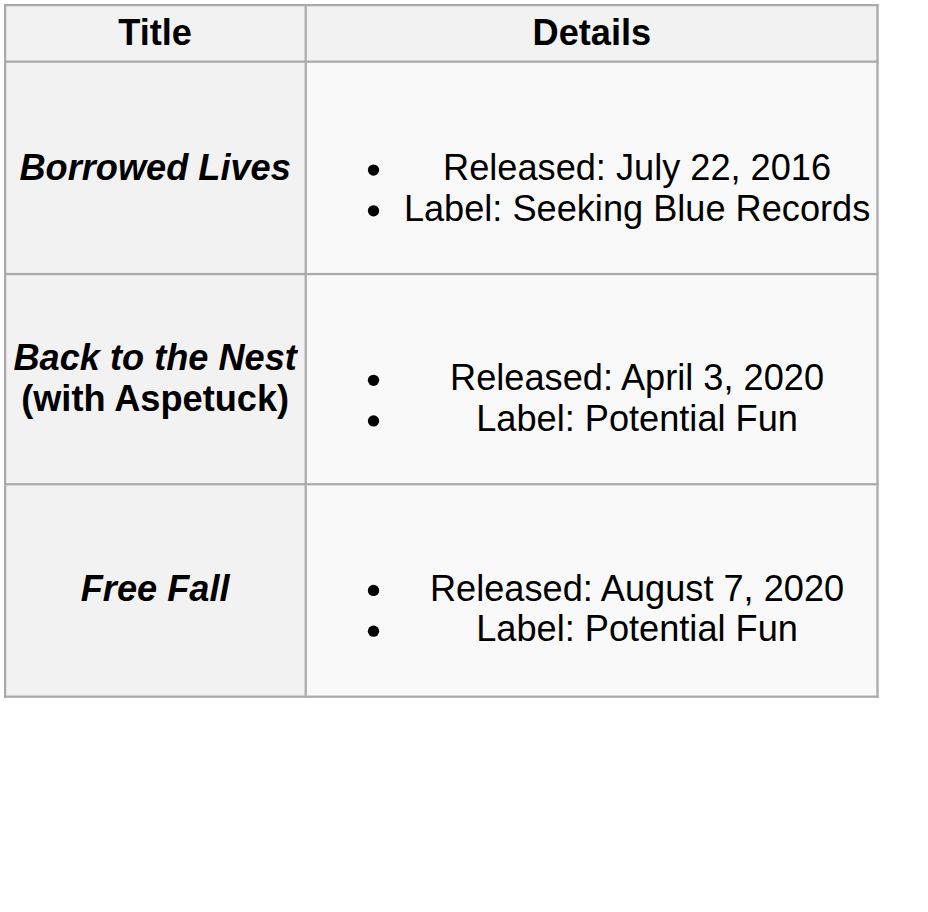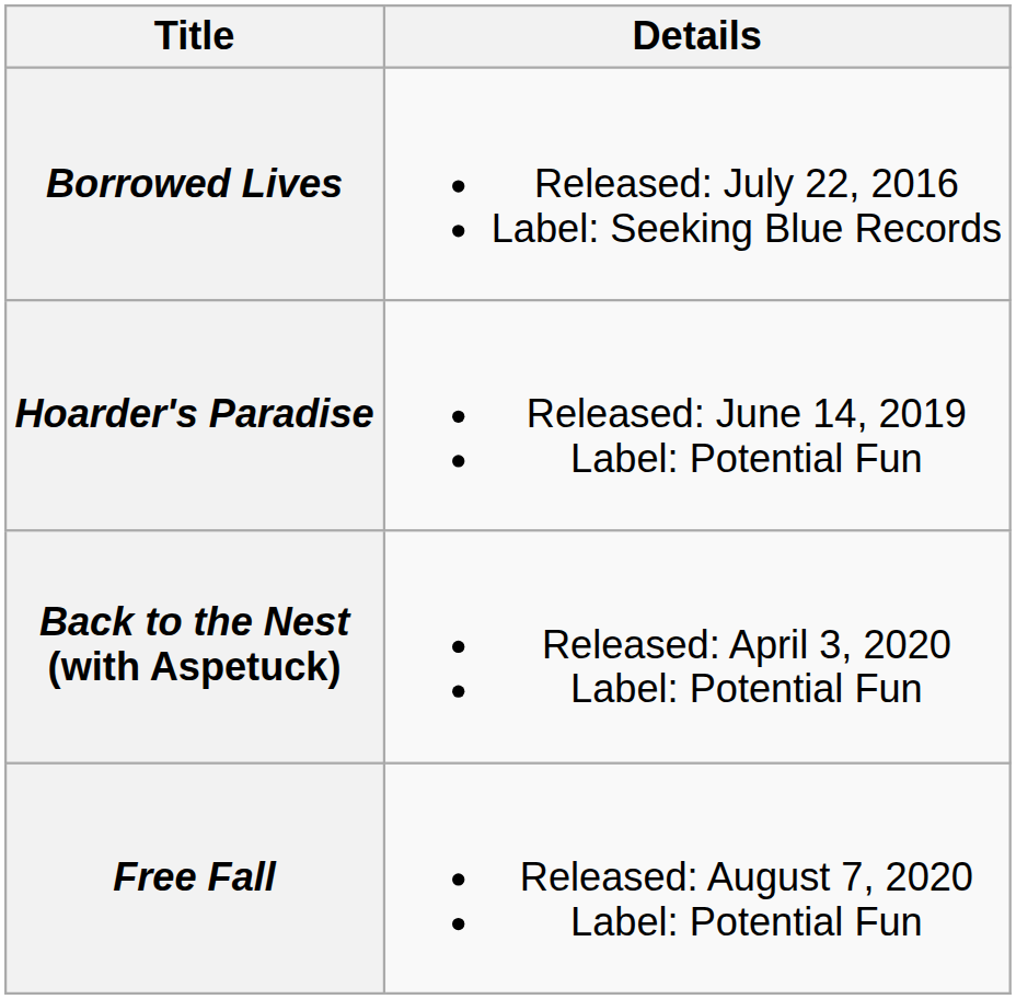+ row: Hoarder's Paradise | Released: June 14, 2019 Label: Potential Fun
